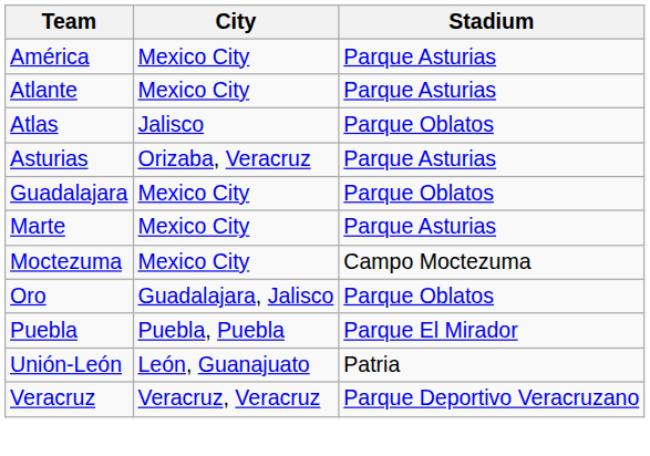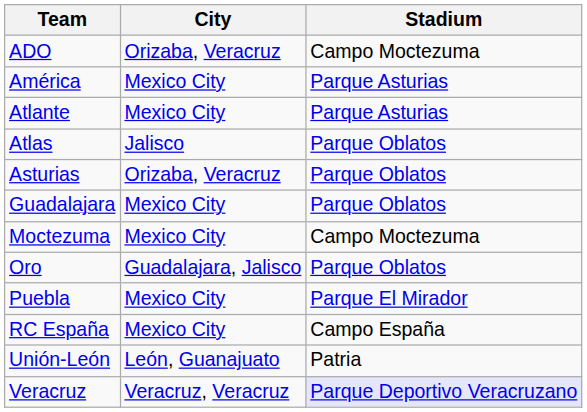+ row: ADO | Orizaba, Veracruz | Campo Moctezuma
Asturias | Stadium: Parque Asturias -> Parque Oblatos
- row: Marte | Mexico City | Parque Asturias
Puebla | City: Puebla, Puebla -> Mexico City
+ row: RC España | Mexico City | Campo España
Veracruz | Stadium: no background -> lavender background
